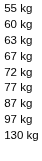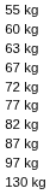+ row: 82 kg
